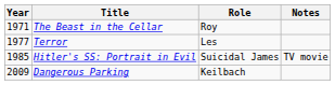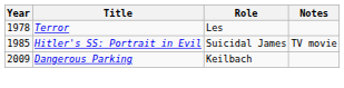- row: 1971 | The Beast in the Cellar | Roy
Terror | Year: 1977 -> 1978
